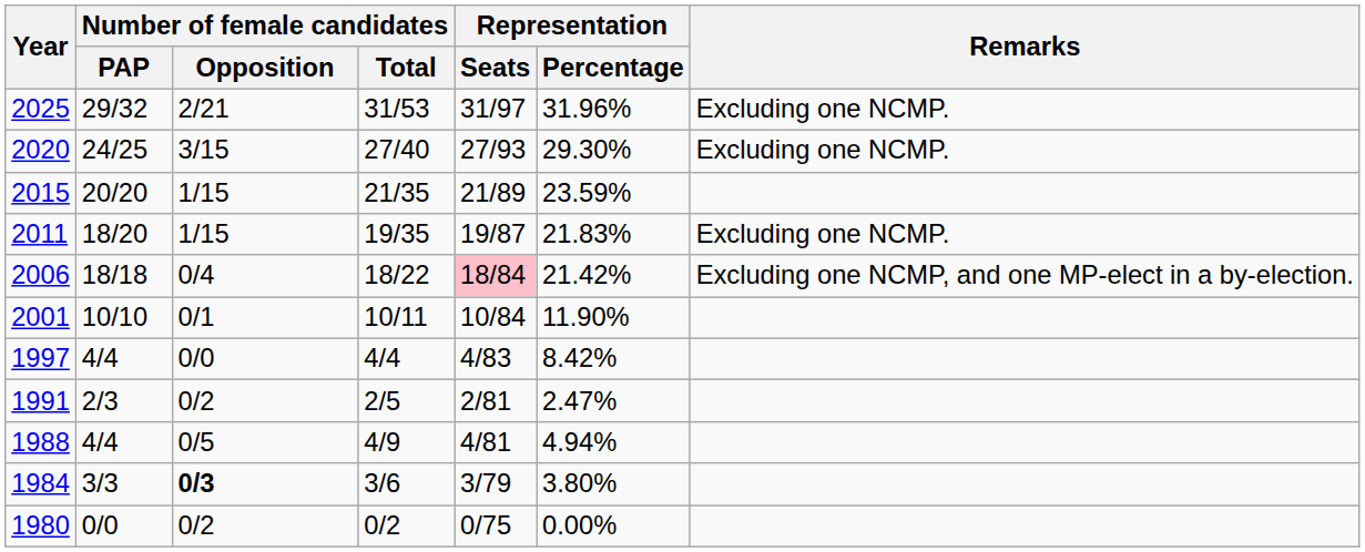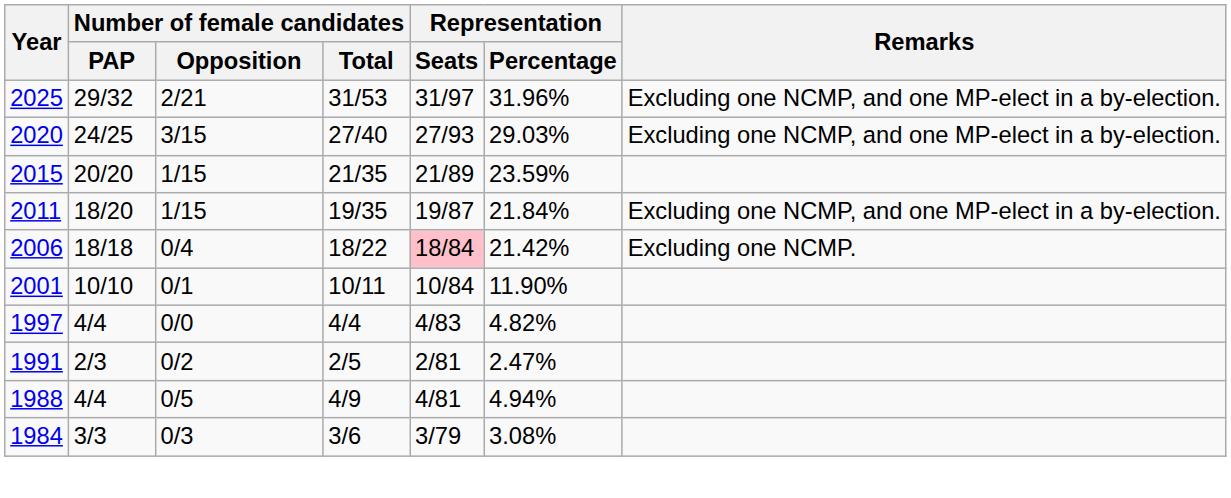2025 | Remarks: Excluding one NCMP. -> Excluding one NCMP, and one MP-elect in a by-election.
2020 | Representation / Percentage: 29.30% -> 29.03%
2020 | Remarks: Excluding one NCMP. -> Excluding one NCMP, and one MP-elect in a by-election.
2011 | Representation / Percentage: 21.83% -> 21.84%
2011 | Remarks: Excluding one NCMP. -> Excluding one NCMP, and one MP-elect in a by-election.
2006 | Remarks: Excluding one NCMP, and one MP-elect in a by-election. -> Excluding one NCMP.
1997 | Representation / Percentage: 8.42% -> 4.82%
1984 | Number of female candidates / Opposition: bold -> normal
1984 | Representation / Percentage: 3.80% -> 3.08%
- row: 1980 | 0/0 | 0/2 | 0/2 | 0/75 | 0.00%
